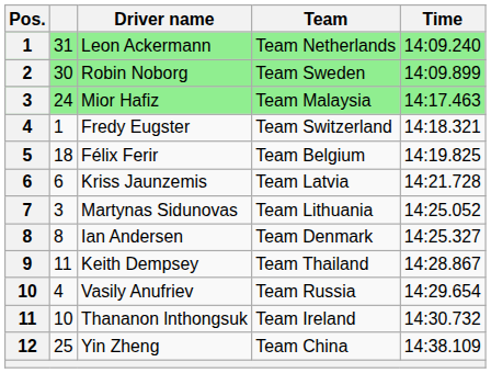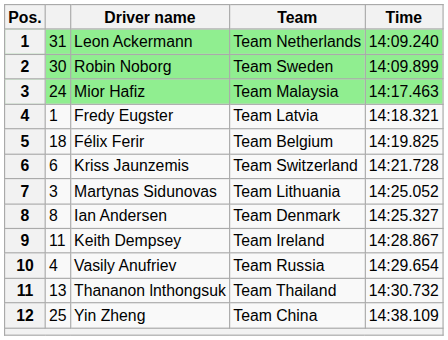Fredy Eugster | Team: Team Switzerland -> Team Latvia
Kriss Jaunzemis | Team: Team Latvia -> Team Switzerland
Keith Dempsey | Team: Team Thailand -> Team Ireland
Thananon lnthongsuk | column 2: 10 -> 13
Thananon lnthongsuk | Team: Team Ireland -> Team Thailand
